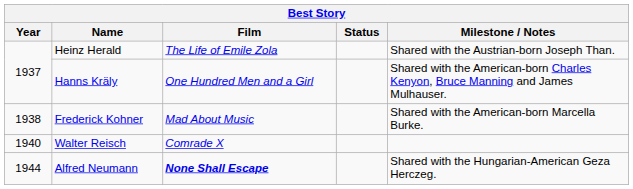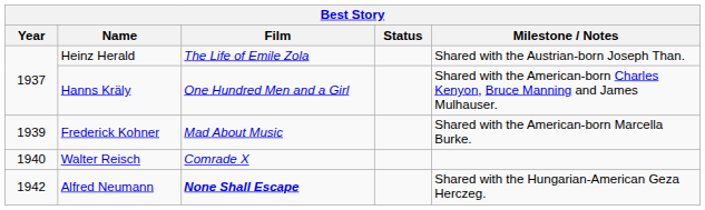Frederick Kohner | Year: 1938 -> 1939
Alfred Neumann | Year: 1944 -> 1942
